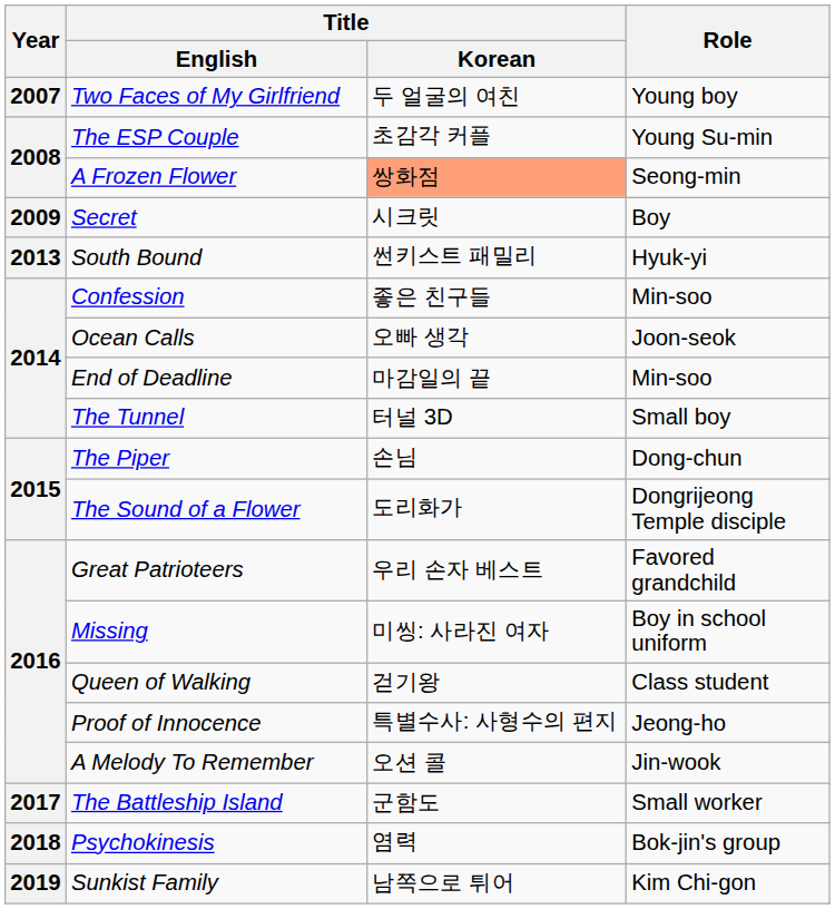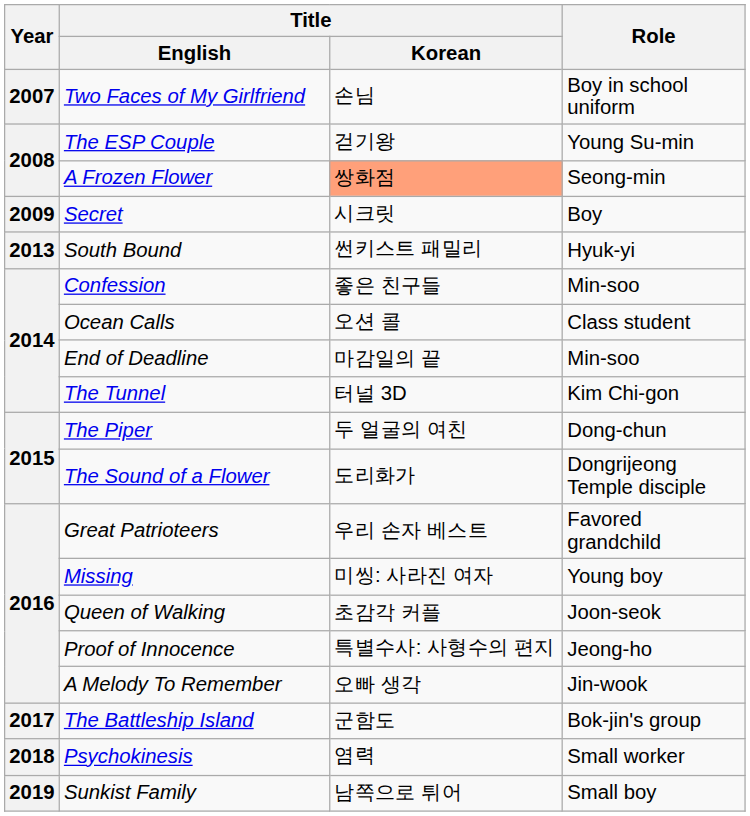Two Faces of My Girlfriend | Title / Korean: 두 얼굴의 여친 -> 손님
Two Faces of My Girlfriend | Role: Young boy -> Boy in school uniform
The ESP Couple | Title / Korean: 초감각 커플 -> 걷기왕
Ocean Calls | Title / Korean: 오빠 생각 -> 오션 콜
Ocean Calls | Role: Joon-seok -> Class student
The Tunnel | Role: Small boy -> Kim Chi-gon
The Piper | Title / Korean: 손님 -> 두 얼굴의 여친
Missing | Role: Boy in school uniform -> Young boy
Queen of Walking | Title / Korean: 걷기왕 -> 초감각 커플
Queen of Walking | Role: Class student -> Joon-seok
A Melody To Remember | Title / Korean: 오션 콜 -> 오빠 생각
The Battleship Island | Role: Small worker -> Bok-jin's group
Psychokinesis | Role: Bok-jin's group -> Small worker
Sunkist Family | Role: Kim Chi-gon -> Small boy
